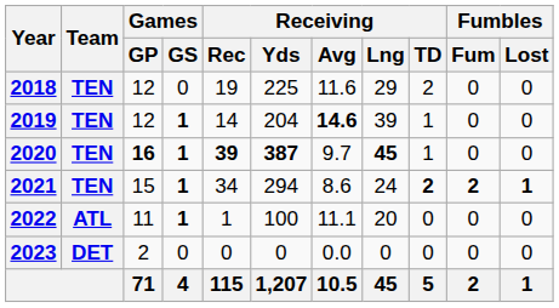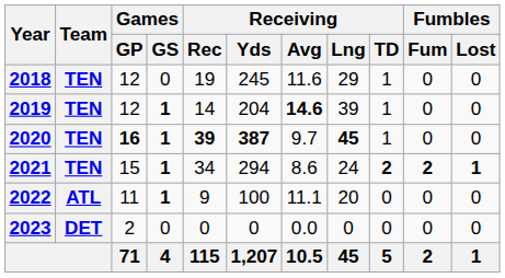2018 | Receiving / Yds: 225 -> 245
2018 | Receiving / TD: 2 -> 1
2022 | Receiving / Rec: 1 -> 9
